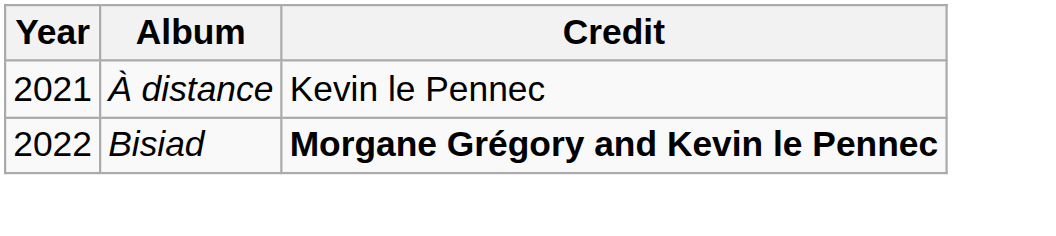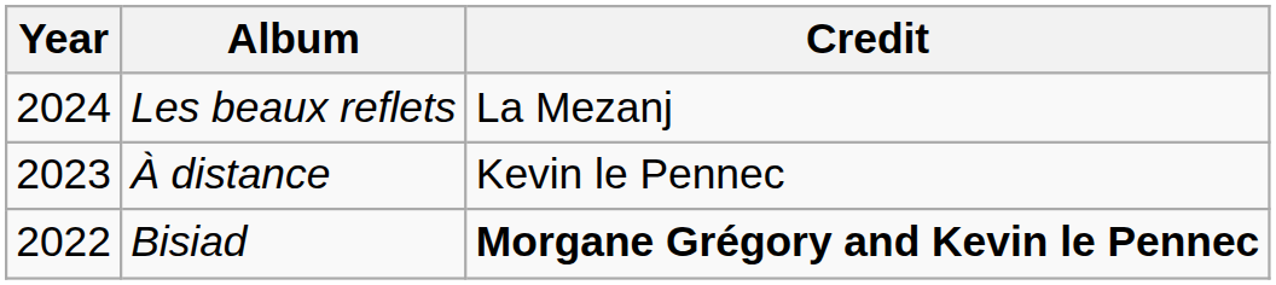+ row: 2024 | Les beaux reflets | La Mezanj
À distance | Year: 2021 -> 2023
